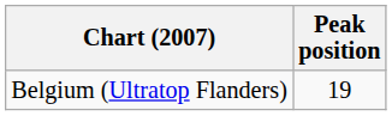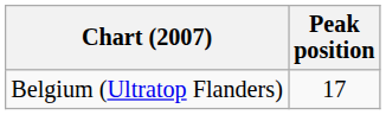Belgium (Ultratop Flanders) | Peak position: 19 -> 17
